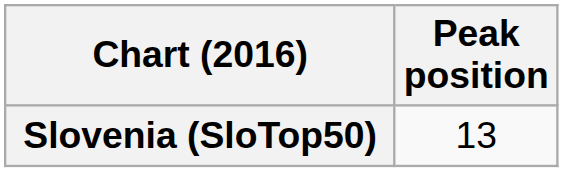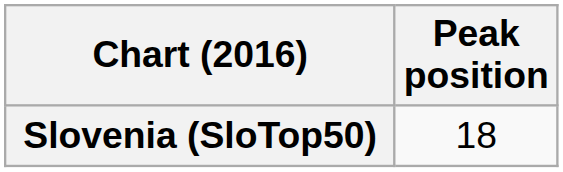Slovenia (SloTop50) | Peak position: 13 -> 18
